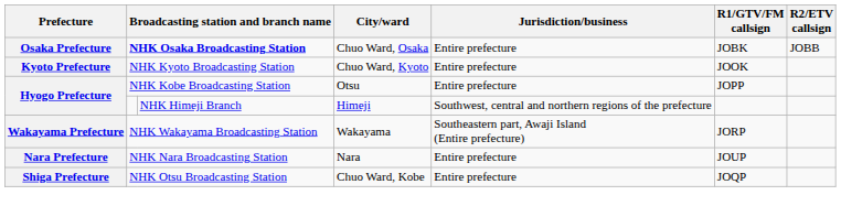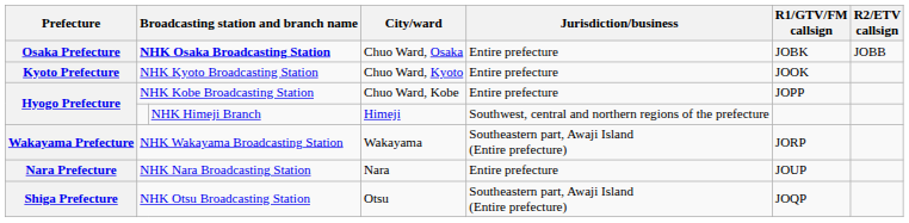NHK Kobe Broadcasting Station | City/ward: Otsu -> Chuo Ward, Kobe
NHK Otsu Broadcasting Station | City/ward: Chuo Ward, Kobe -> Otsu
NHK Otsu Broadcasting Station | Jurisdiction/business: Entire prefecture -> Southeastern part, Awaji Island (Entire prefecture)
